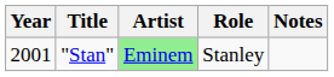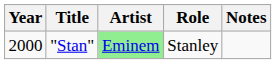"Stan" | Year: 2001 -> 2000
